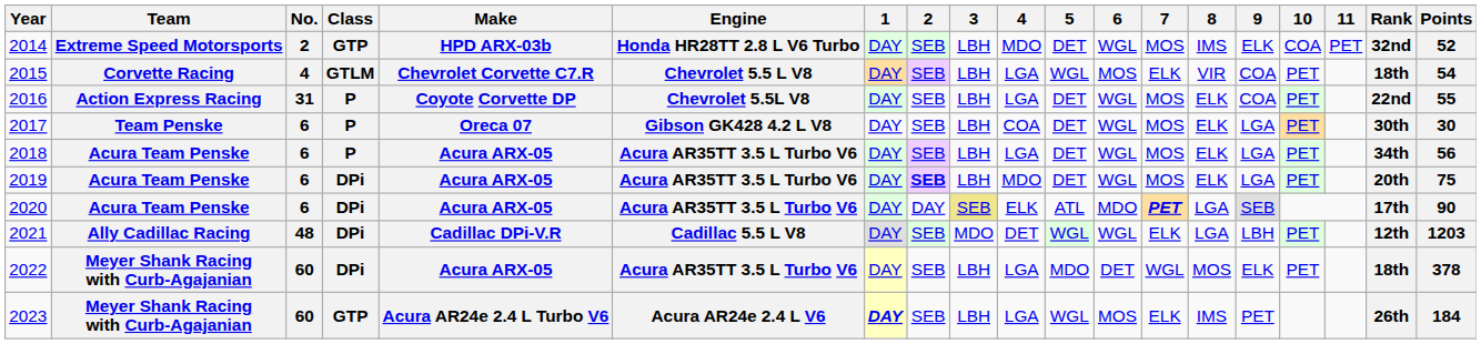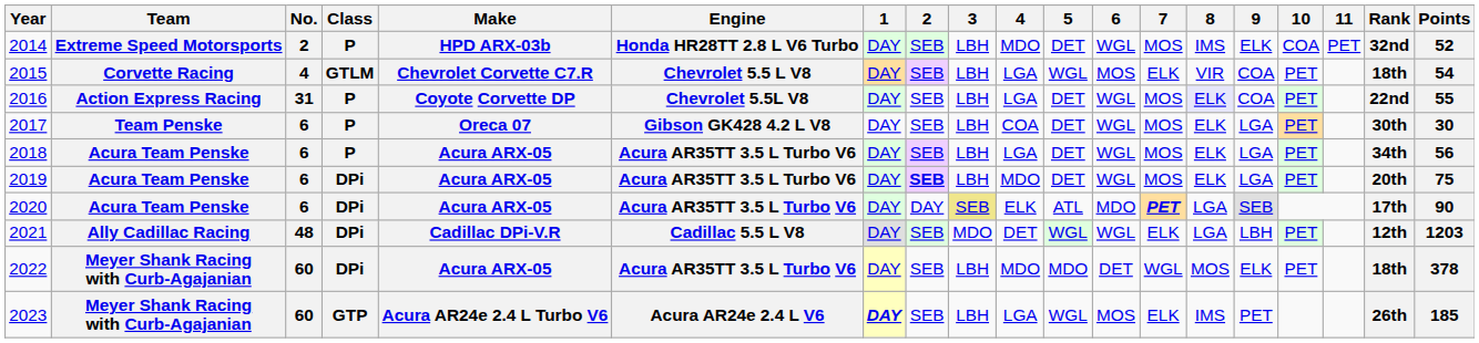2014 | Class: GTP -> P
2016 | 8: no background -> lavender background
2022 | 4: LGA -> MDO
2023 | Points: 184 -> 185
